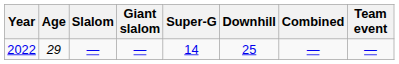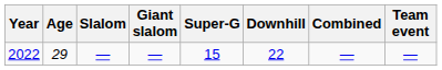2022 | Super-G: 14 -> 15
2022 | Downhill: 25 -> 22
